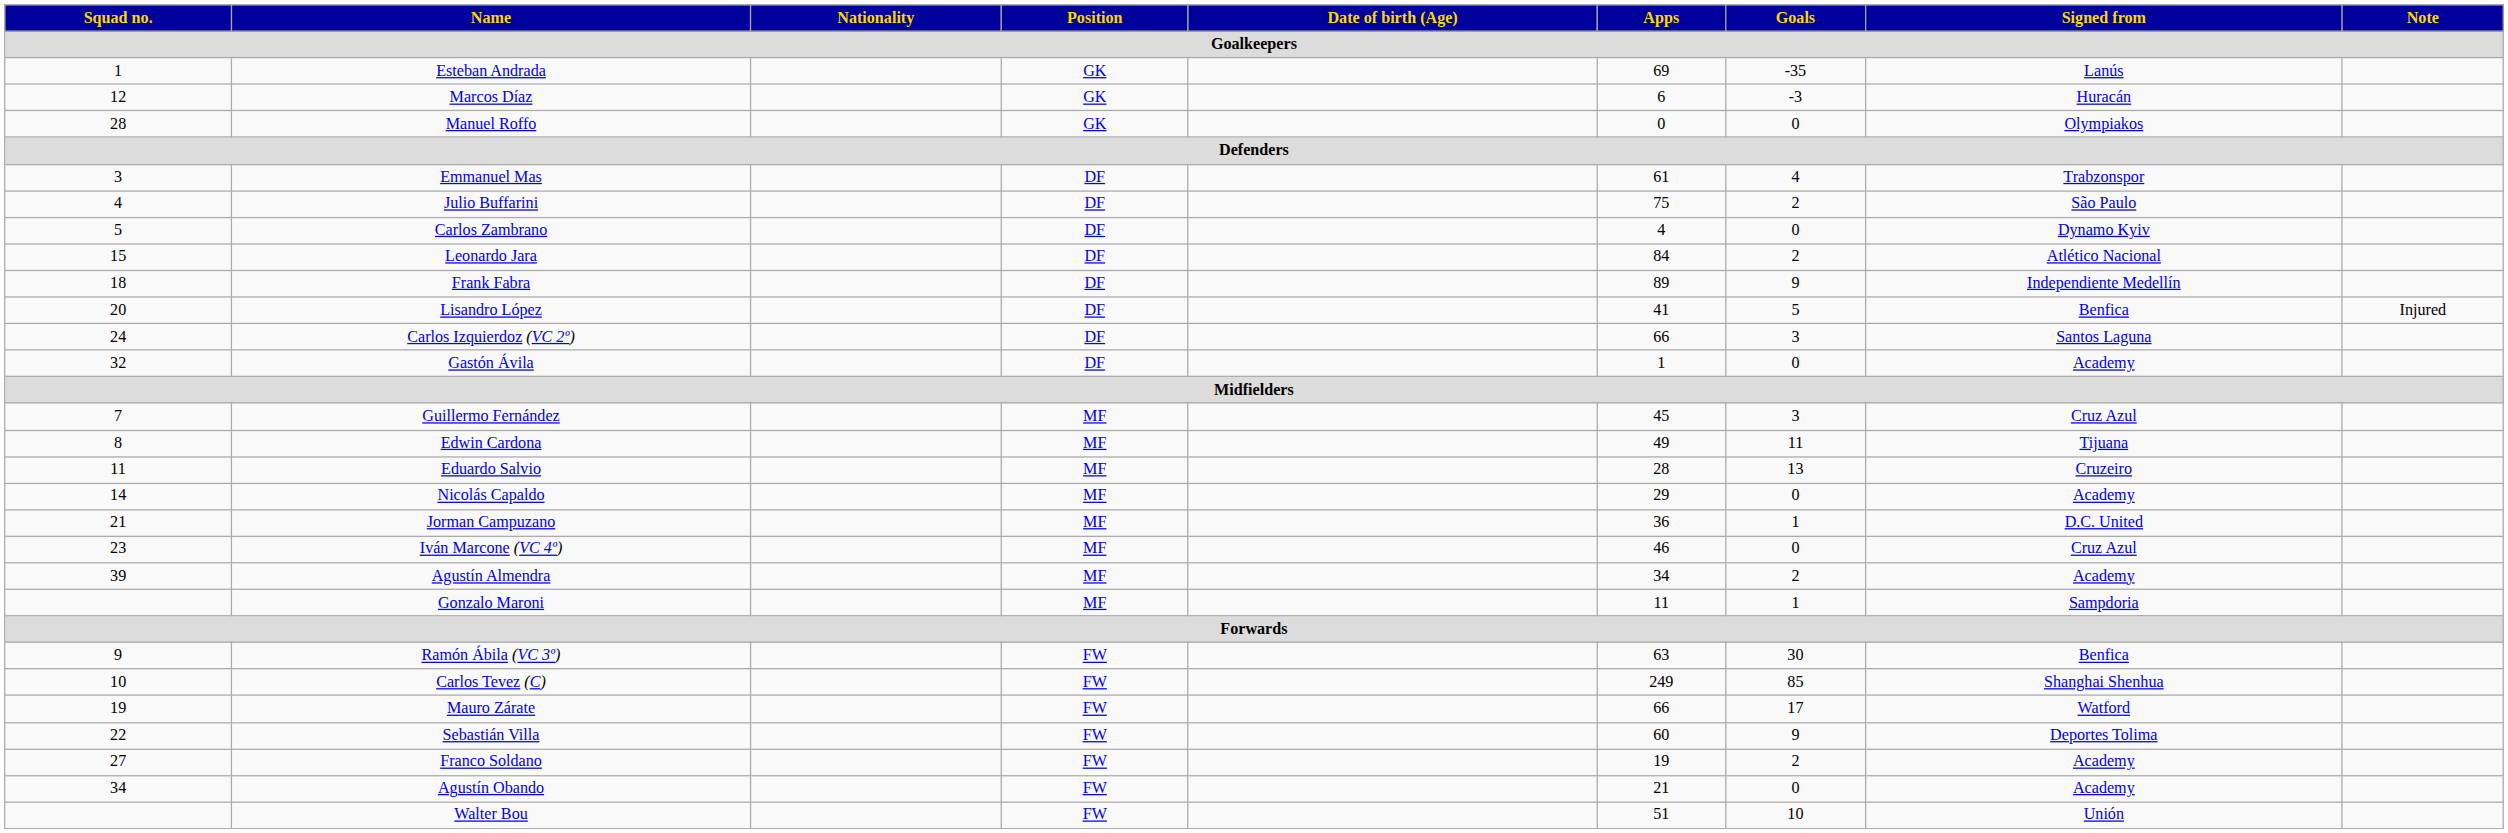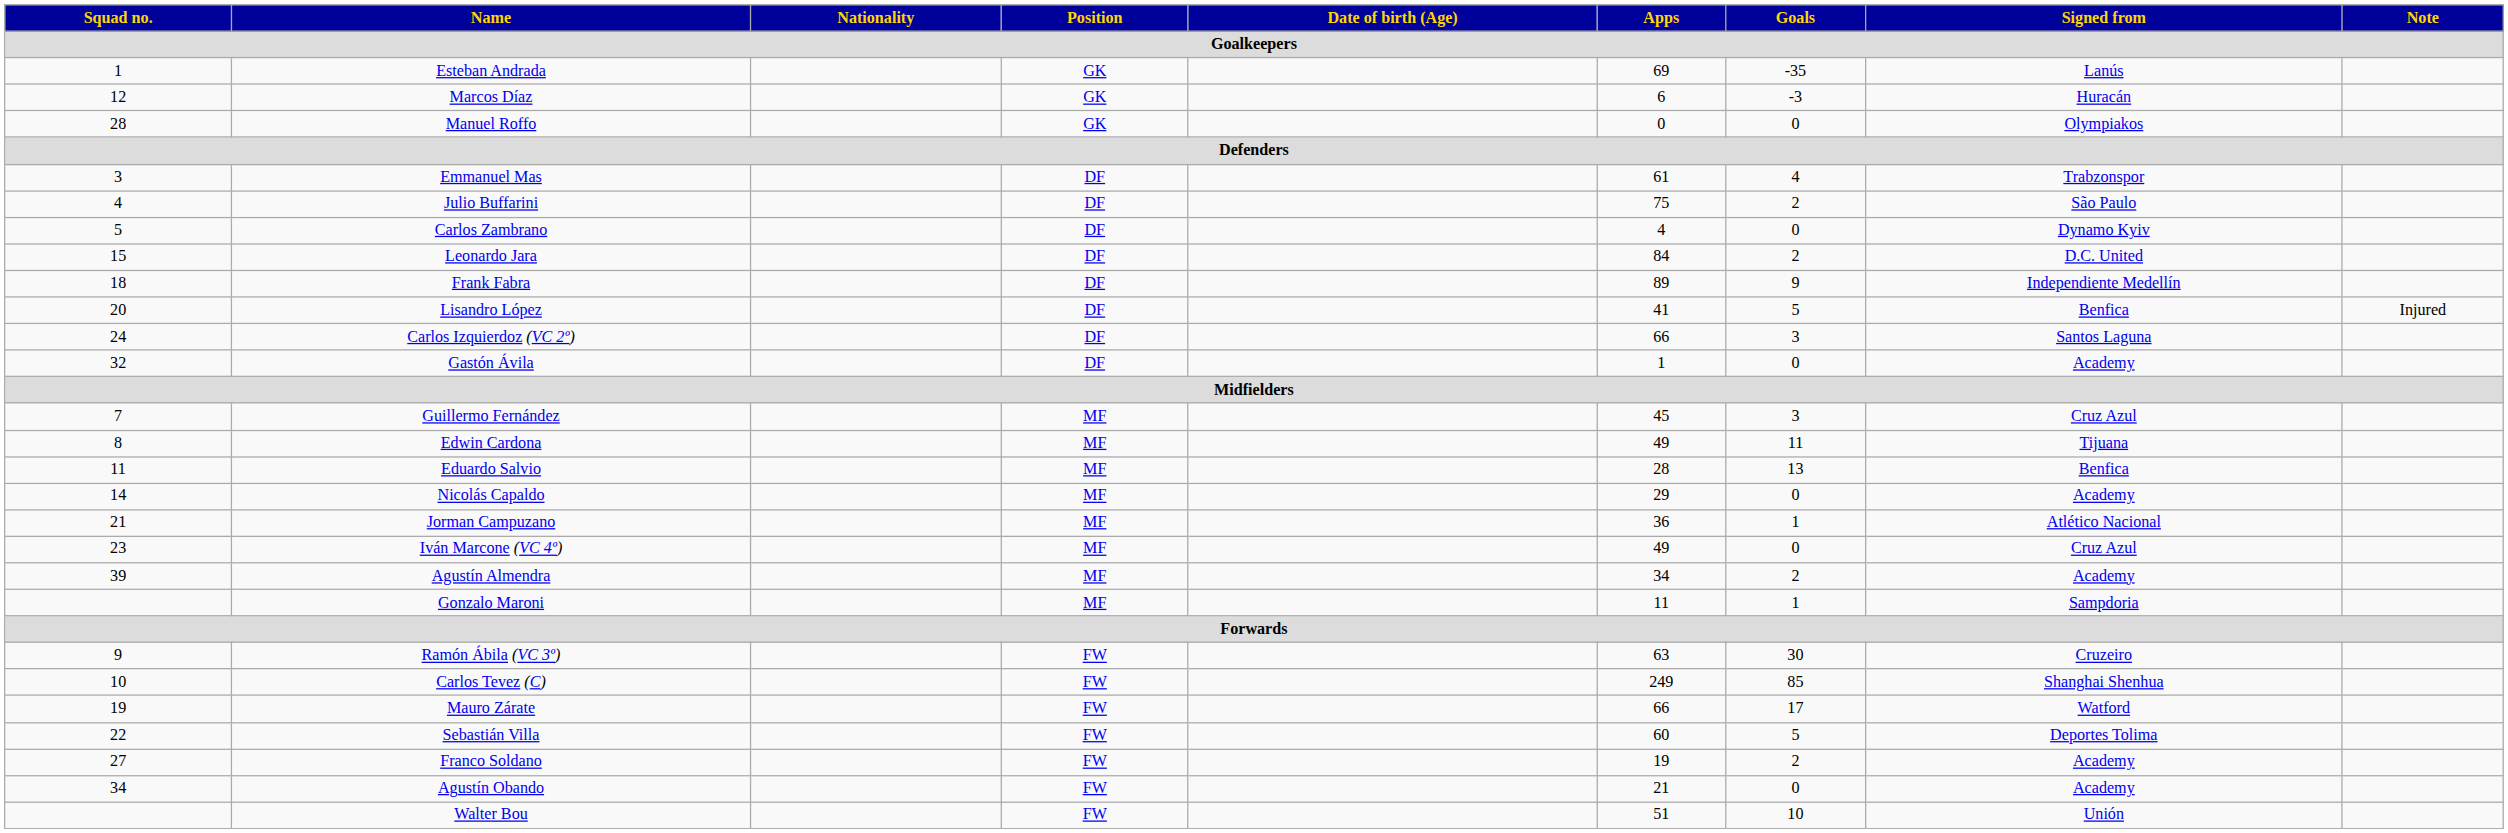Leonardo Jara | Signed from: Atlético Nacional -> D.C. United
Eduardo Salvio | Signed from: Cruzeiro -> Benfica
Jorman Campuzano | Signed from: D.C. United -> Atlético Nacional
Iván Marcone (VC 4º) | Apps: 46 -> 49
Ramón Ábila (VC 3º) | Signed from: Benfica -> Cruzeiro
Sebastián Villa | Goals: 9 -> 5
